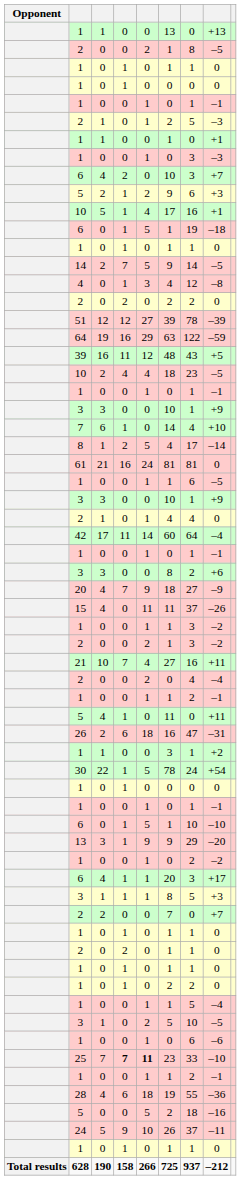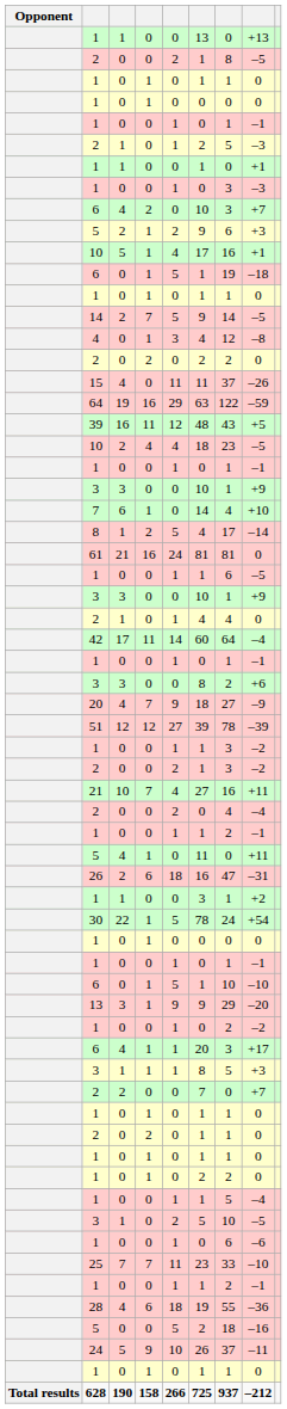rows swapped: 15 <-> 51
25 | column 4: bold -> normal
25 | column 5: bold -> normal
